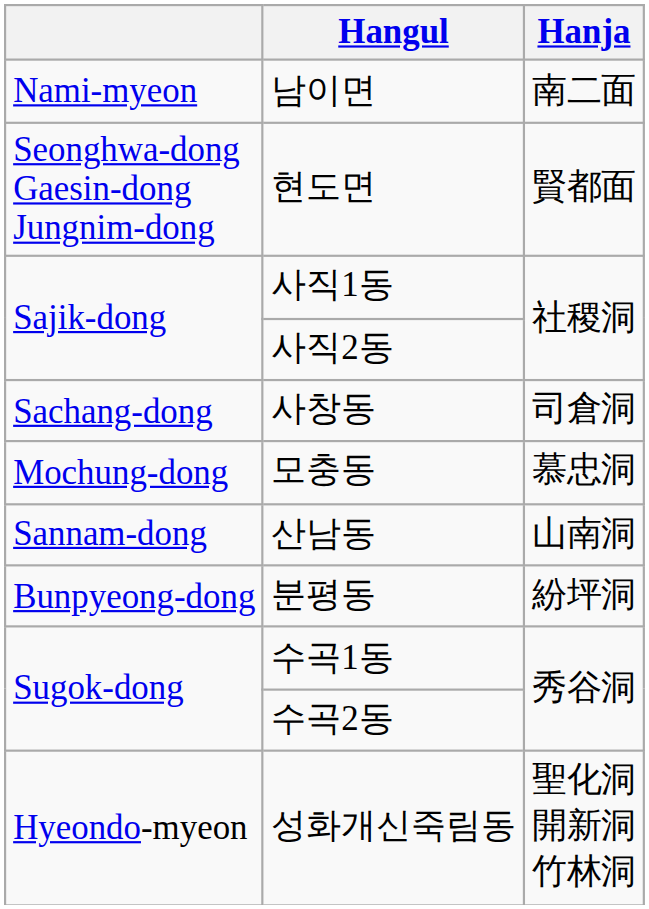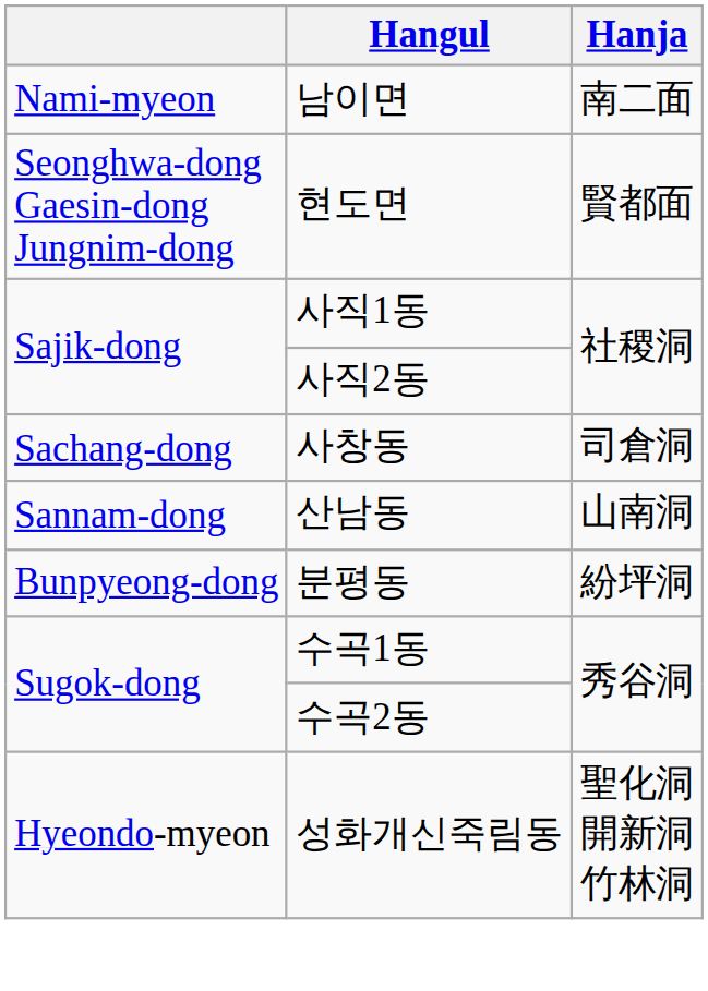- row: Mochung-dong | 모충동 | 慕忠洞
